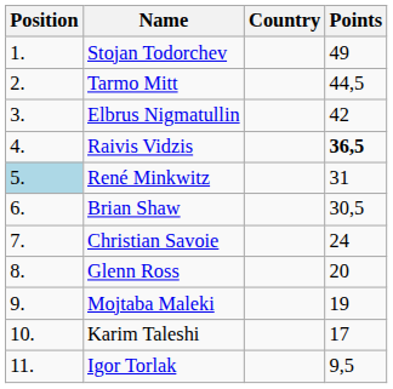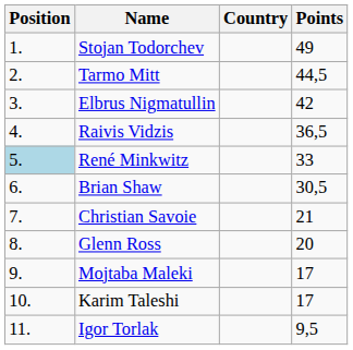Raivis Vidzis | Points: bold -> normal
René Minkwitz | Points: 31 -> 33
Christian Savoie | Points: 24 -> 21
Mojtaba Maleki | Points: 19 -> 17
